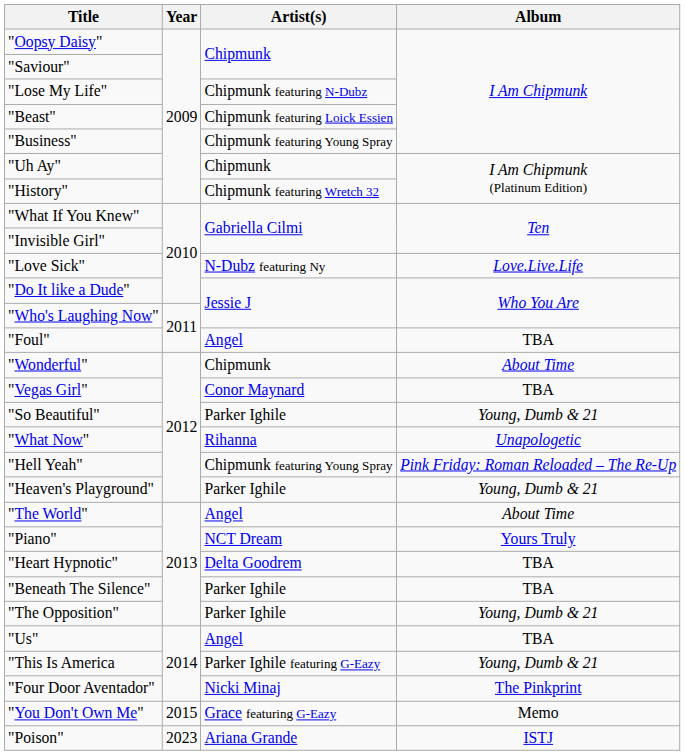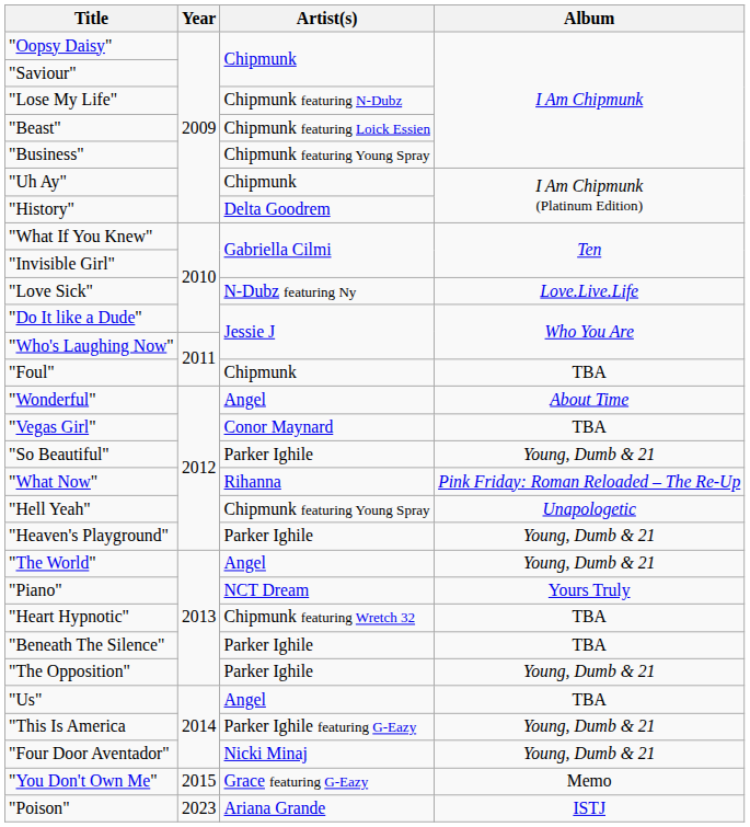"History" | Artist(s): Chipmunk featuring Wretch 32 -> Delta Goodrem
"Foul" | Artist(s): Angel -> Chipmunk
"Wonderful" | Artist(s): Chipmunk -> Angel
"What Now" | Album: Unapologetic -> Pink Friday: Roman Reloaded – The Re-Up
"Hell Yeah" | Album: Pink Friday: Roman Reloaded – The Re-Up -> Unapologetic
"The World" | Album: About Time -> Young, Dumb & 21
"Heart Hypnotic" | Artist(s): Delta Goodrem -> Chipmunk featuring Wretch 32
"Four Door Aventador" | Album: The Pinkprint -> Young, Dumb & 21
